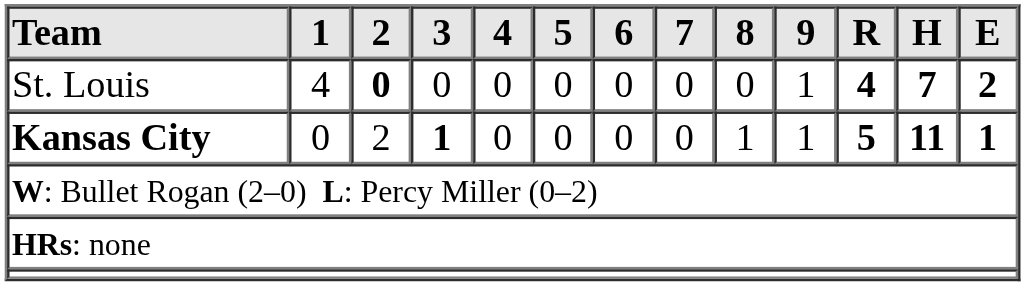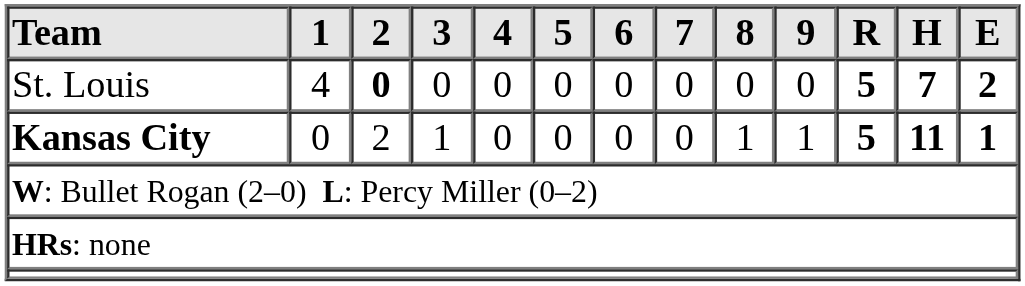St. Louis | 9: 1 -> 0
St. Louis | R: 4 -> 5
Kansas City | 3: bold -> normal
